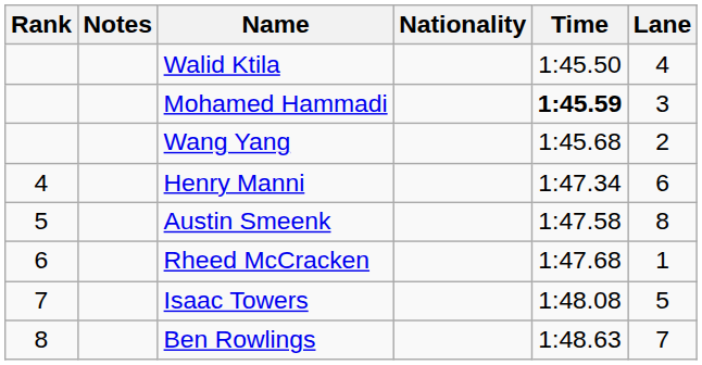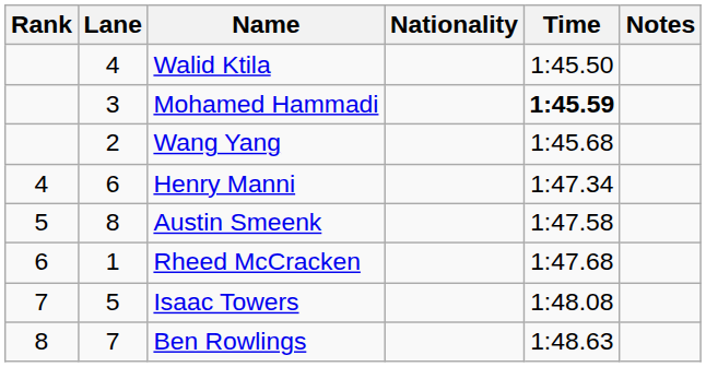columns swapped: Lane <-> Notes
